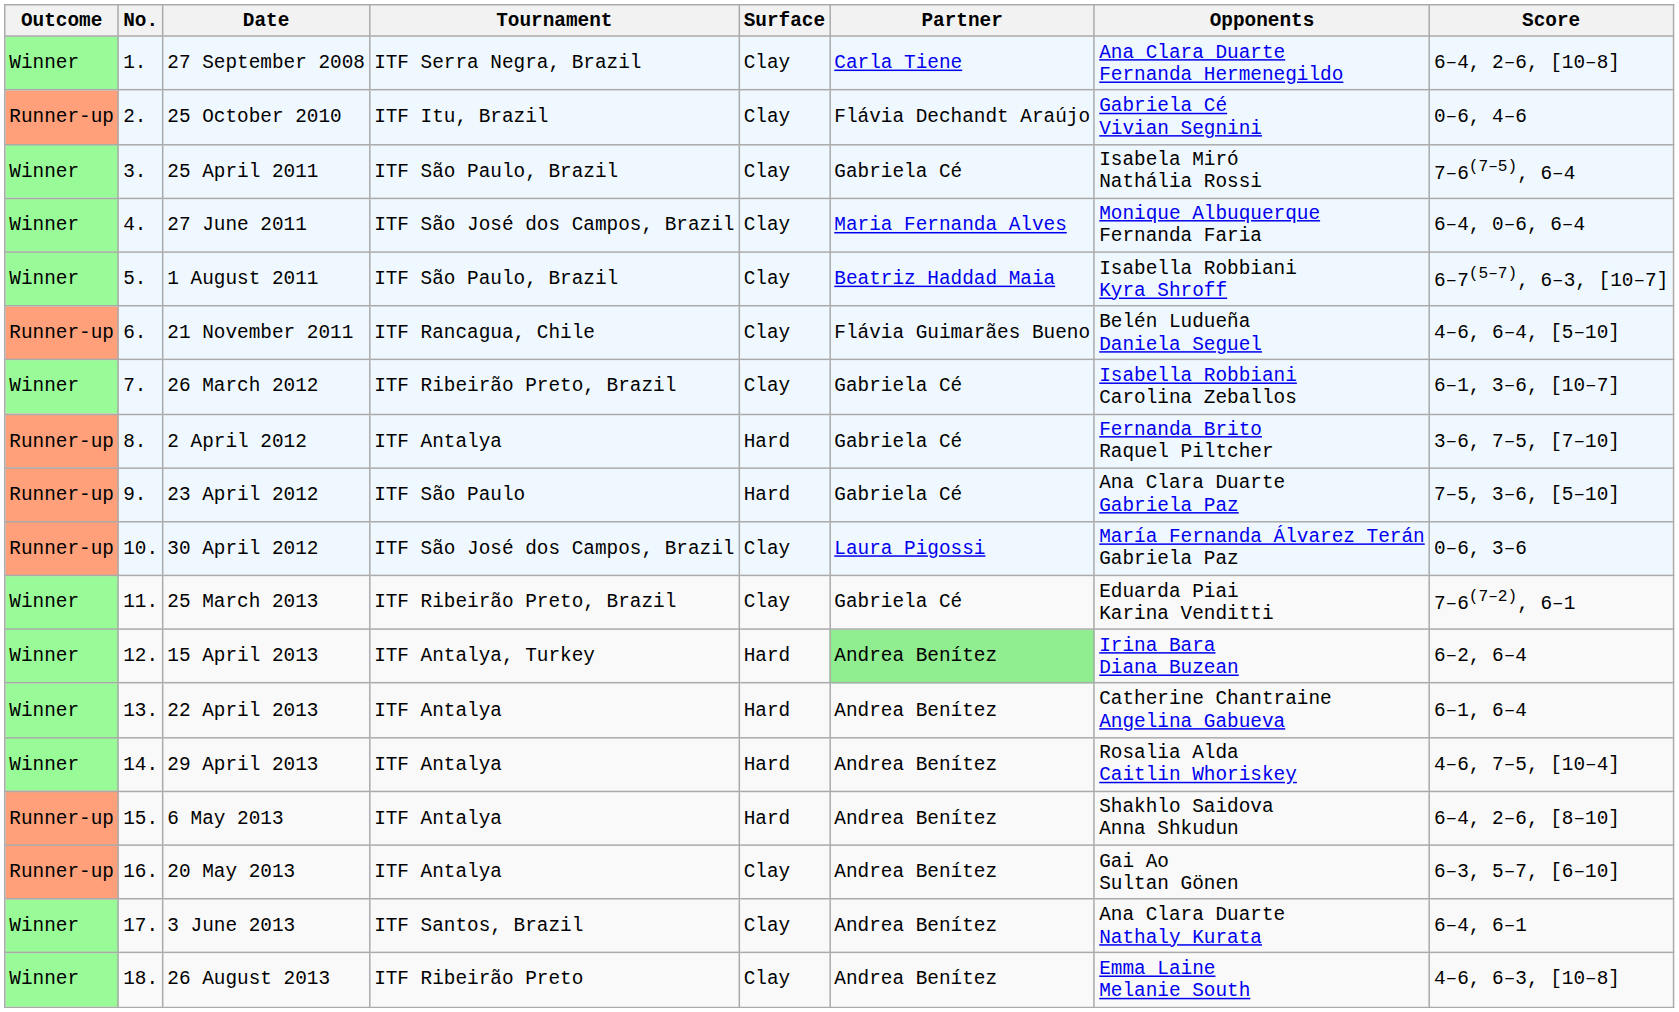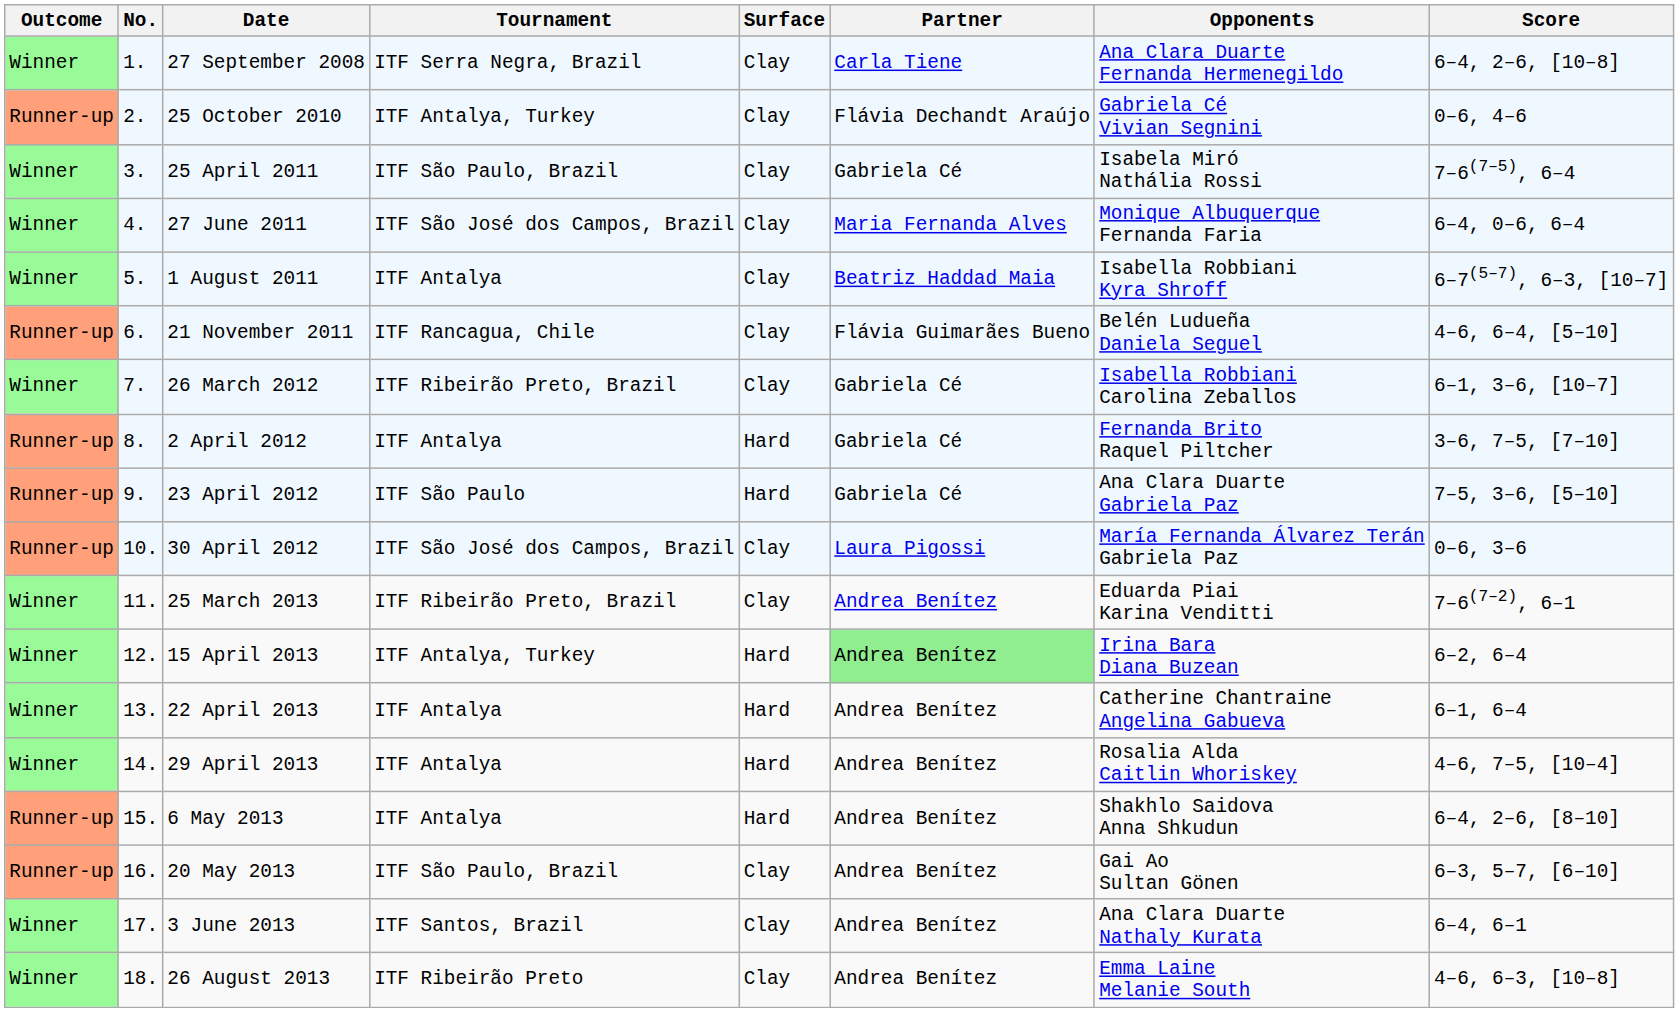25 October 2010 | Tournament: ITF Itu, Brazil -> ITF Antalya, Turkey
1 August 2011 | Tournament: ITF São Paulo, Brazil -> ITF Antalya
25 March 2013 | Partner: Gabriela Cé -> Andrea Benítez
20 May 2013 | Tournament: ITF Antalya -> ITF São Paulo, Brazil
